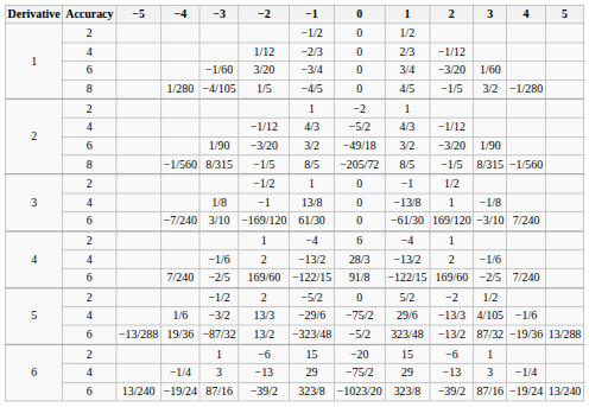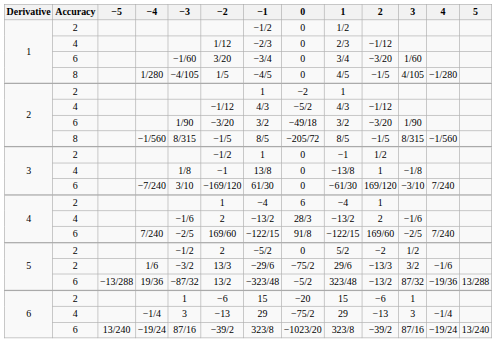1/280 | 3: 3/2 -> 4/105
1/6 | Accuracy: 4 -> 2
1/6 | 3: 4/105 -> 3/2
